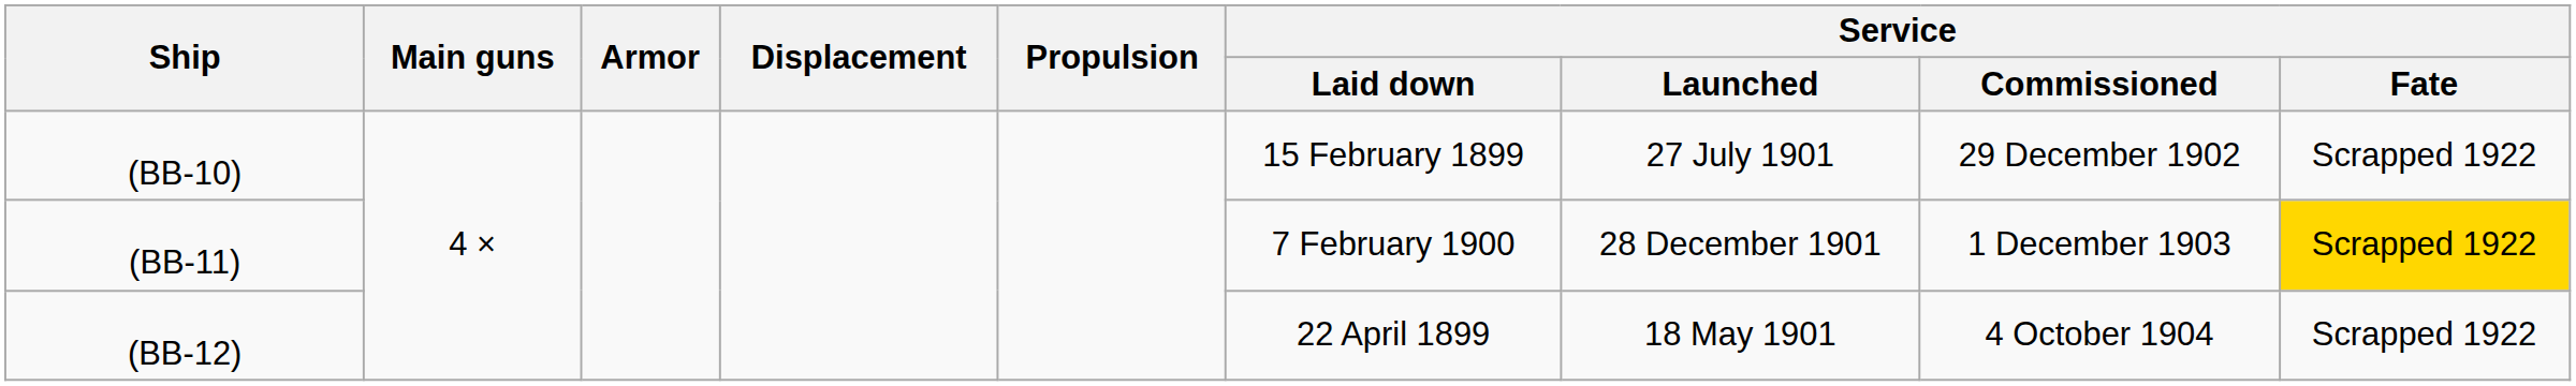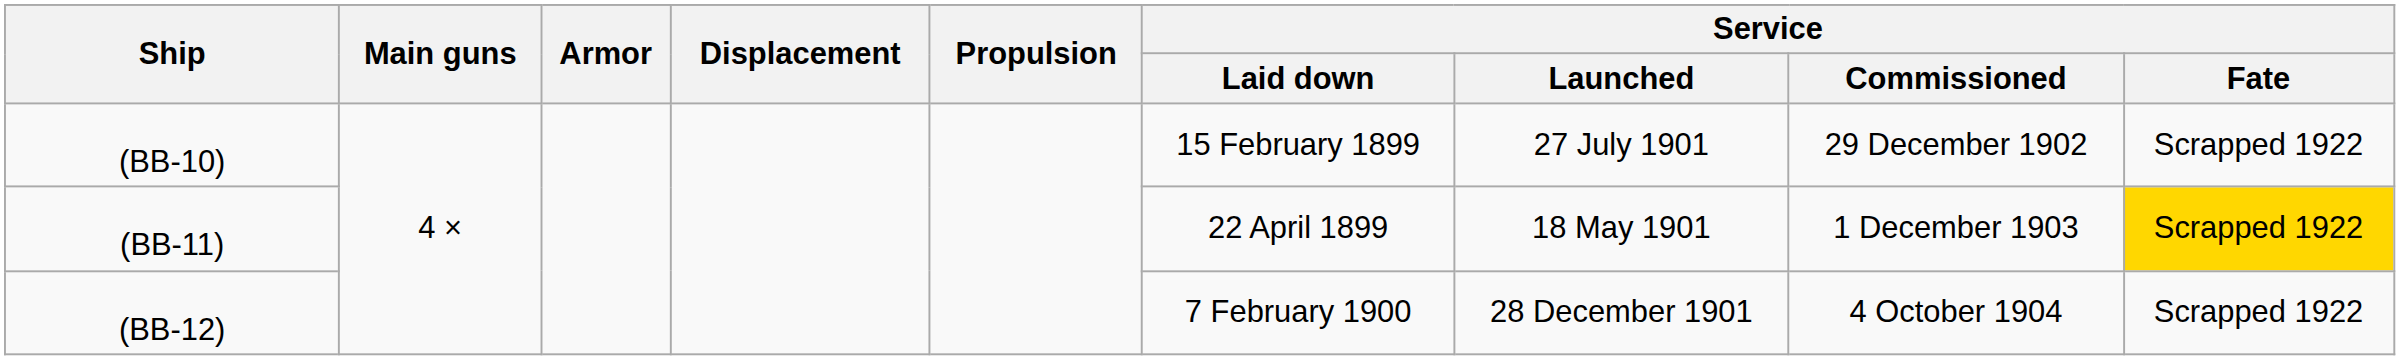(BB-11) | Service / Laid down: 7 February 1900 -> 22 April 1899
(BB-11) | Service / Launched: 28 December 1901 -> 18 May 1901
(BB-12) | Service / Laid down: 22 April 1899 -> 7 February 1900
(BB-12) | Service / Launched: 18 May 1901 -> 28 December 1901
